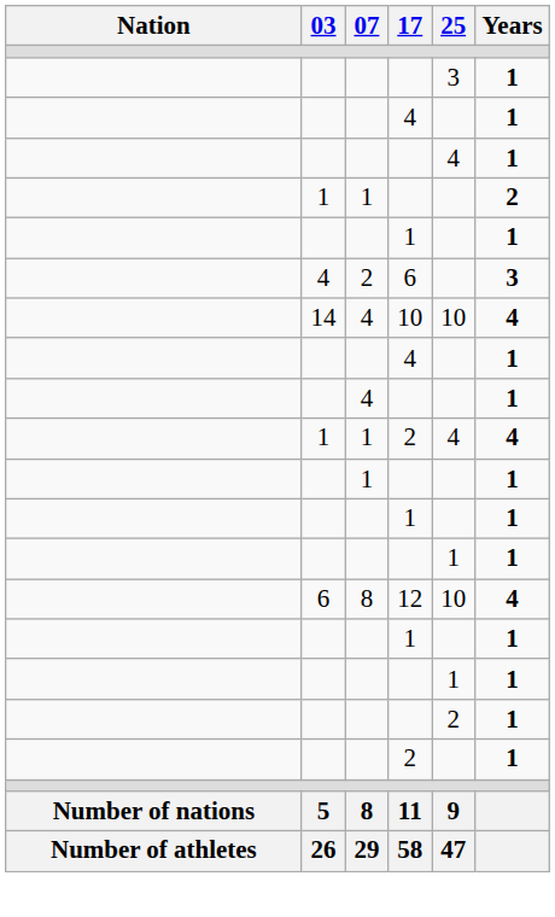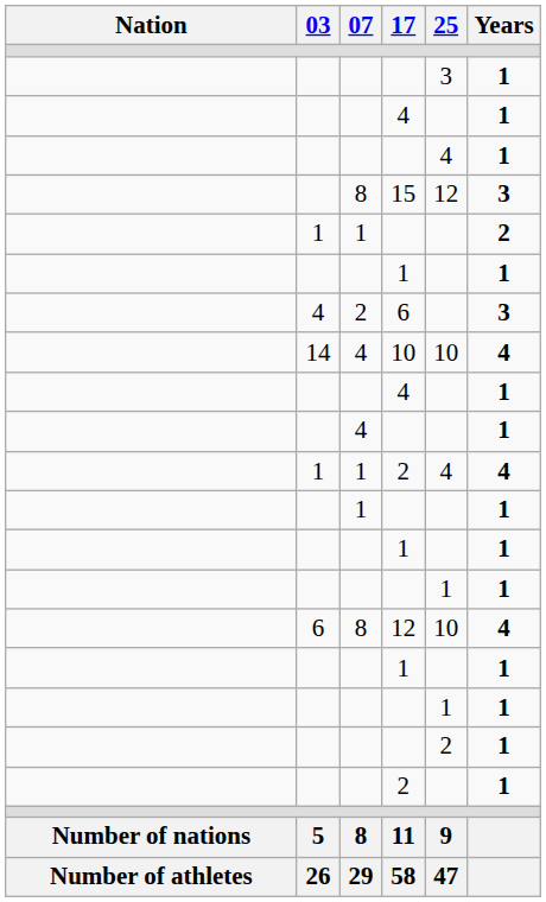+ row: 8 | 15 | 12 | 3
